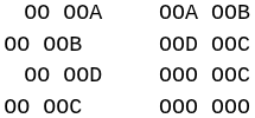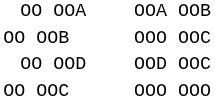OO OOB | column 3: OOD OOC -> OOO OOC
OO OOD | column 3: OOO OOC -> OOD OOC
